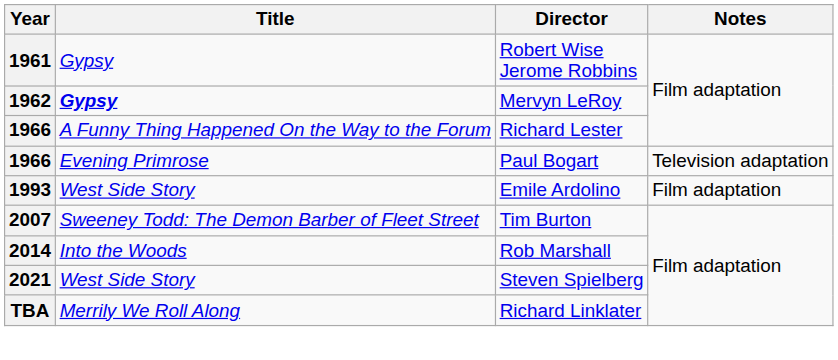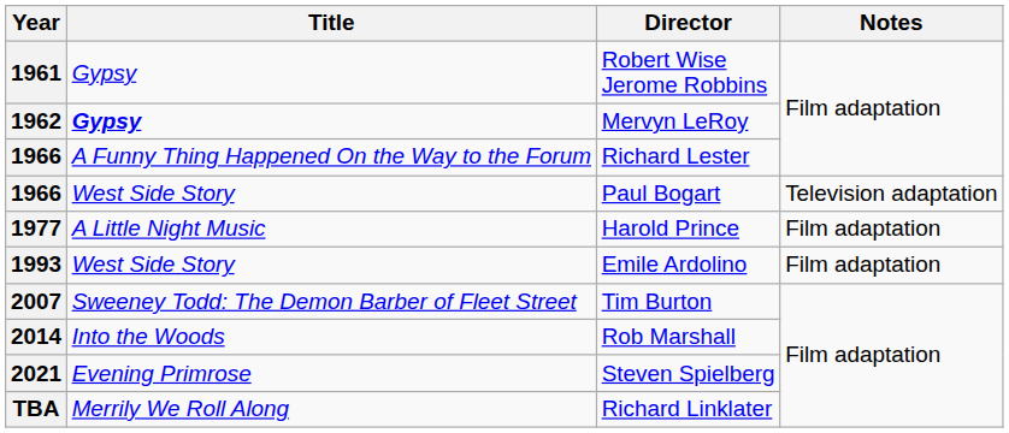1966 / Paul Bogart | Title: Evening Primrose -> West Side Story
+ row: 1977 | A Little Night Music | Harold Prince | Film adaptation
2021 | Title: West Side Story -> Evening Primrose
